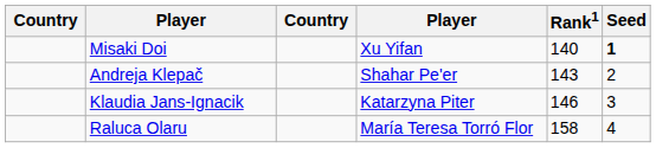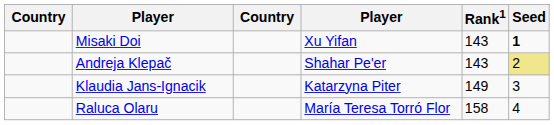Misaki Doi | Rank1: 140 -> 143
Andreja Klepač | Seed: no background -> khaki background
Klaudia Jans-Ignacik | Rank1: 146 -> 149
